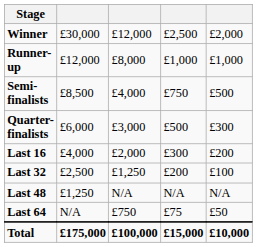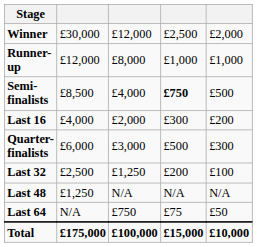Semi-finalists | column 4: normal -> bold
rows swapped: Quarter-finalists <-> Last 16
